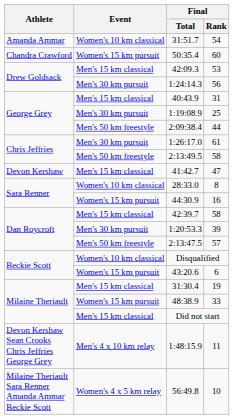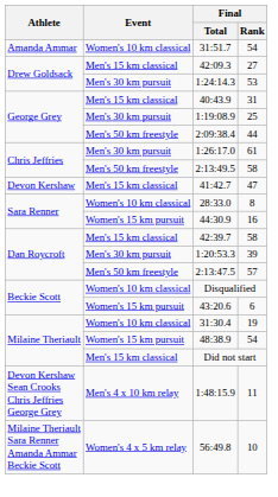- row: Chandra Crawford | Women's 15 km pursuit | 50:35.4 | 60
42:09.3 | Final / Rank: 53 -> 27
1:24:14.3 | Final / Rank: 56 -> 53
31:30.4 | Event: Men's 15 km classical -> Women's 10 km classical
48:38.9 | Final / Rank: 33 -> 54
